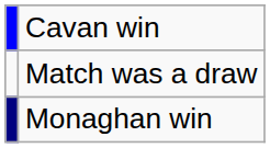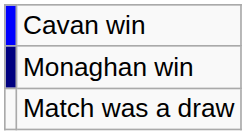rows swapped: Monaghan win <-> Match was a draw
